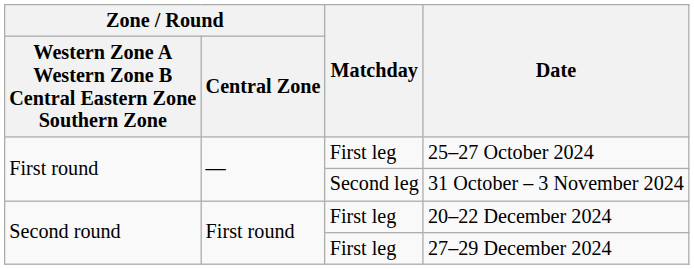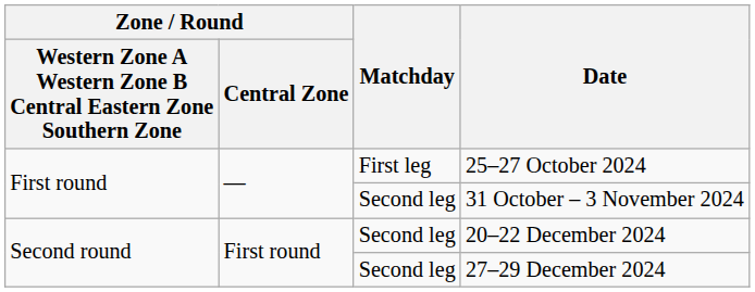20–22 December 2024 | Matchday: First leg -> Second leg
27–29 December 2024 | Matchday: First leg -> Second leg
